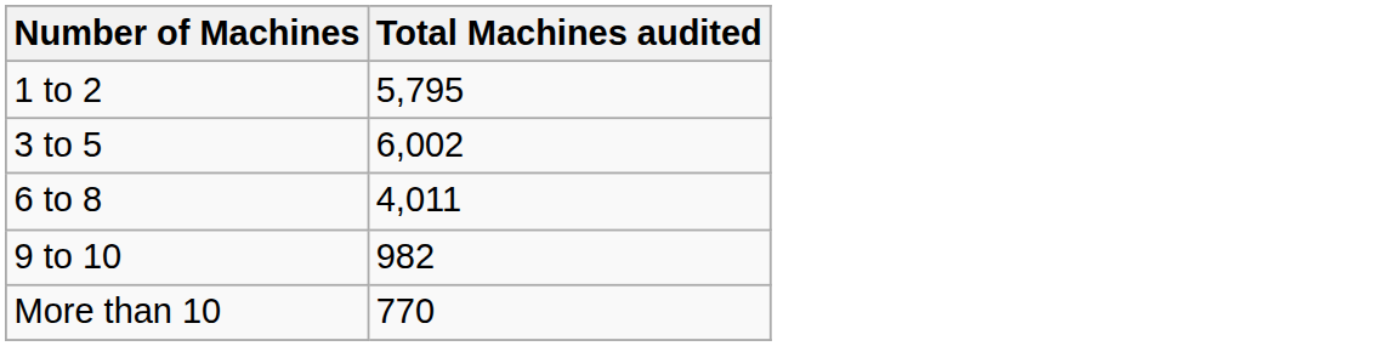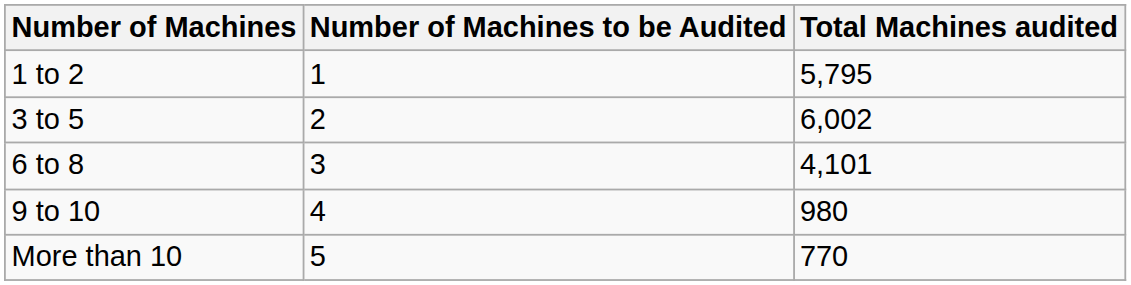+ column: Number of Machines to be Audited | 1 | 2 | 3 | 4 | 5
6 to 8 | Total Machines audited: 4,011 -> 4,101
9 to 10 | Total Machines audited: 982 -> 980
